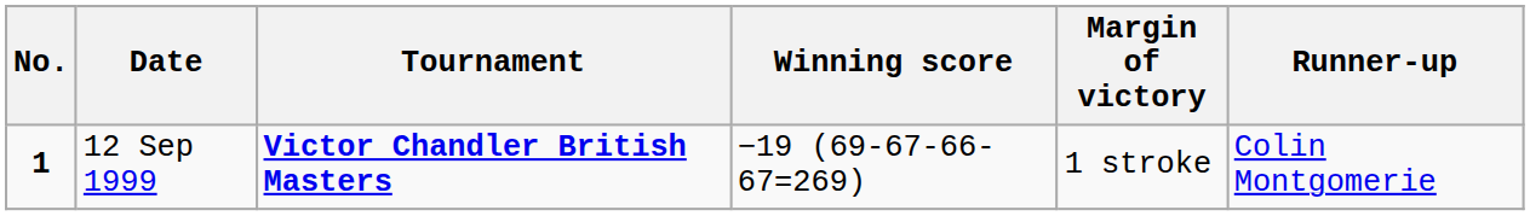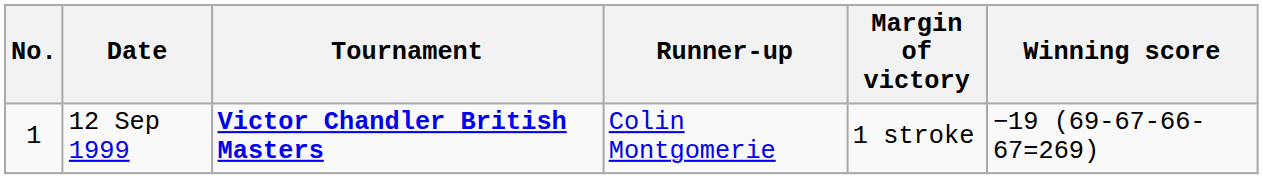columns swapped: Winning score <-> Runner-up
12 Sep 1999 | No.: bold -> normal
